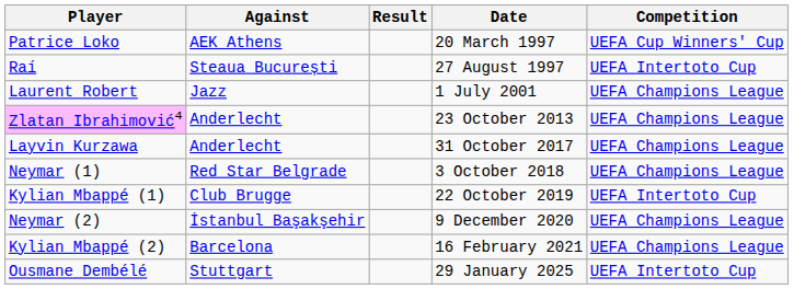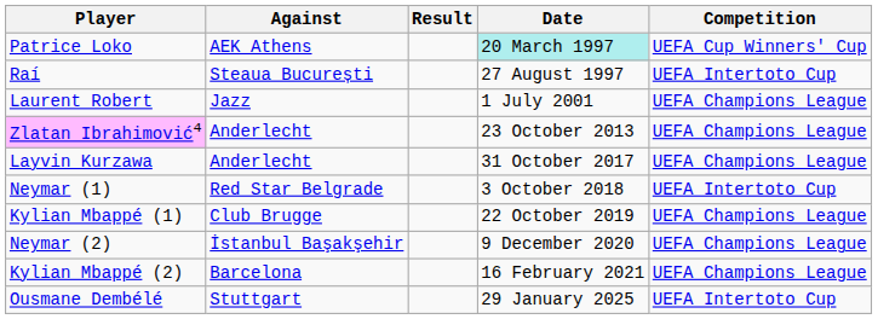Patrice Loko | Date: no background -> paleturquoise background
Neymar (1) | Competition: UEFA Champions League -> UEFA Intertoto Cup
Kylian Mbappé (1) | Competition: UEFA Intertoto Cup -> UEFA Champions League
